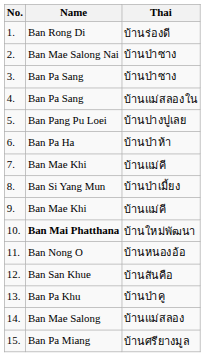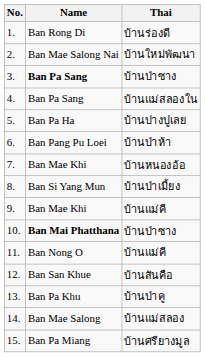2. | Thai: บ้านป่าซาง -> บ้านใหม่พัฒนา
3. | Name: normal -> bold
5. | Name: Ban Pang Pu Loei -> Ban Pa Ha
6. | Name: Ban Pa Ha -> Ban Pang Pu Loei
7. | Thai: บ้านแม่คี -> บ้านหนองอ้อ
10. | Thai: บ้านใหม่พัฒนา -> บ้านป่าซาง
11. | Thai: บ้านหนองอ้อ -> บ้านแม่คี
